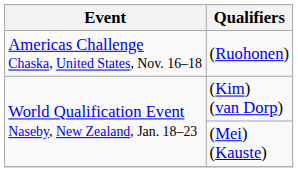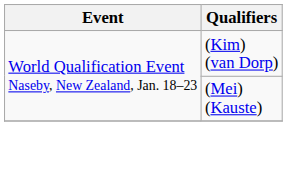- row: Americas Challenge Chaska, United States, Nov. 16–18 | (Ruohonen)
